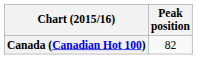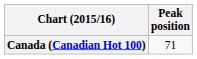Canada (Canadian Hot 100) | Peak position: 82 -> 71
